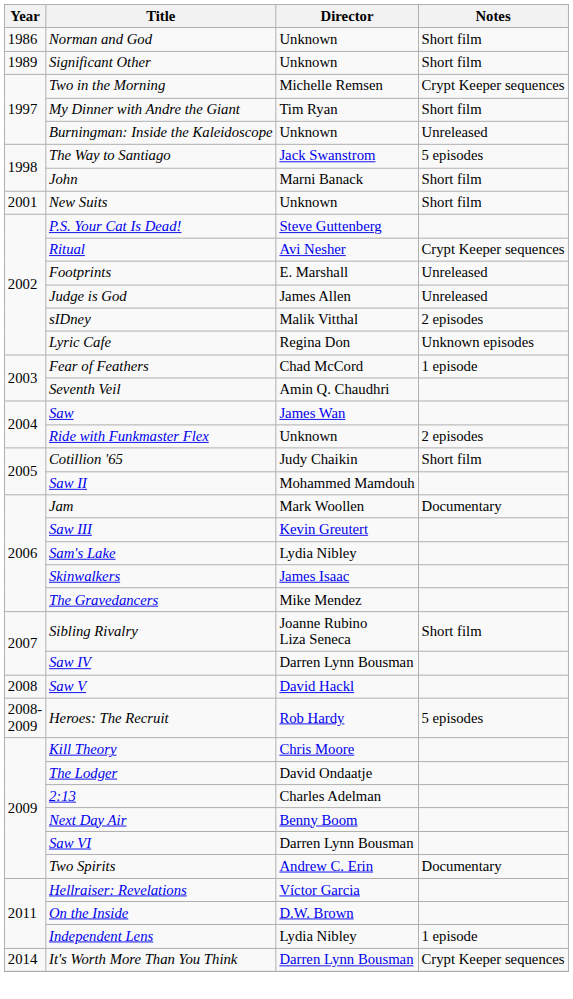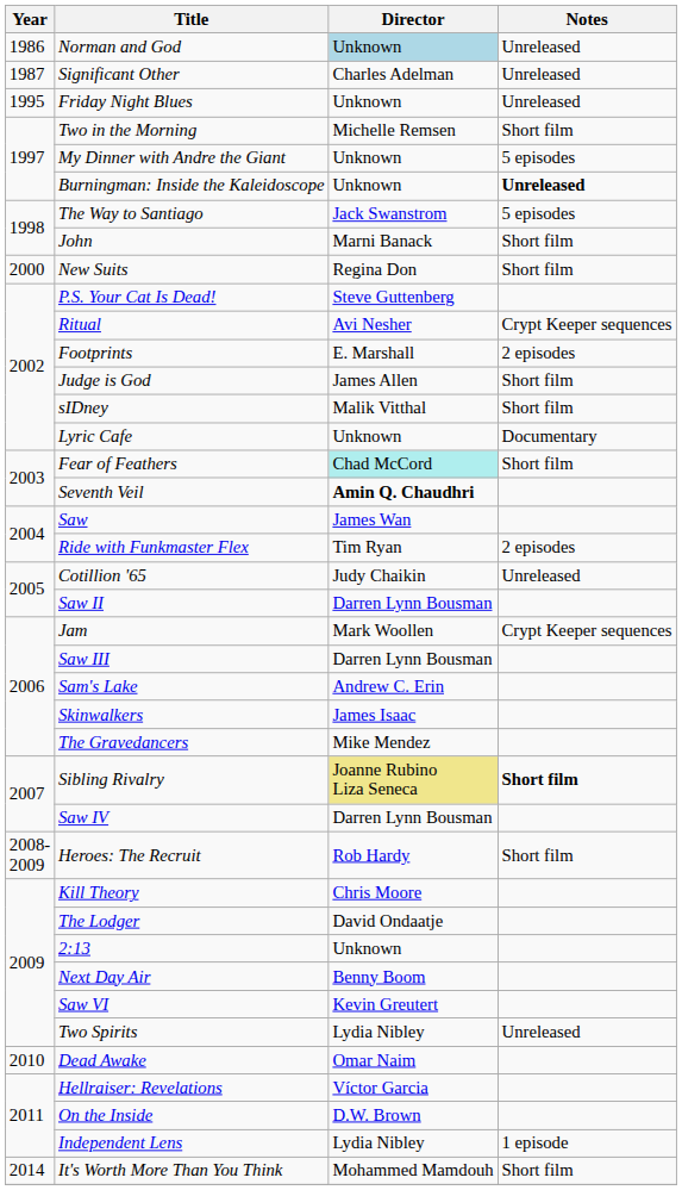Norman and God | Director: no background -> lightblue background
Norman and God | Notes: Short film -> Unreleased
Significant Other | Year: 1989 -> 1987
Significant Other | Director: Unknown -> Charles Adelman
Significant Other | Notes: Short film -> Unreleased
+ row: 1995 | Friday Night Blues | Unknown | Unreleased
Two in the Morning | Notes: Crypt Keeper sequences -> Short film
My Dinner with Andre the Giant | Director: Tim Ryan -> Unknown
My Dinner with Andre the Giant | Notes: Short film -> 5 episodes
Burningman: Inside the Kaleidoscope | Notes: normal -> bold
New Suits | Year: 2001 -> 2000
New Suits | Director: Unknown -> Regina Don
Footprints | Notes: Unreleased -> 2 episodes
Judge is God | Notes: Unreleased -> Short film
sIDney | Notes: 2 episodes -> Short film
Lyric Cafe | Director: Regina Don -> Unknown
Lyric Cafe | Notes: Unknown episodes -> Documentary
Fear of Feathers | Director: no background -> paleturquoise background
Fear of Feathers | Notes: 1 episode -> Short film
Seventh Veil | Director: normal -> bold
Ride with Funkmaster Flex | Director: Unknown -> Tim Ryan
Cotillion '65 | Notes: Short film -> Unreleased
Saw II | Director: Mohammed Mamdouh -> Darren Lynn Bousman
Jam | Notes: Documentary -> Crypt Keeper sequences
Saw III | Director: Kevin Greutert -> Darren Lynn Bousman
Sam's Lake | Director: Lydia Nibley -> Andrew C. Erin
Sibling Rivalry | Director: no background -> khaki background
Sibling Rivalry | Notes: normal -> bold
- row: 2008 | Saw V | David Hackl
Heroes: The Recruit | Notes: 5 episodes -> Short film
2:13 | Director: Charles Adelman -> Unknown
Saw VI | Director: Darren Lynn Bousman -> Kevin Greutert
Two Spirits | Director: Andrew C. Erin -> Lydia Nibley
Two Spirits | Notes: Documentary -> Unreleased
+ row: 2010 | Dead Awake | Omar Naim
It's Worth More Than You Think | Director: Darren Lynn Bousman -> Mohammed Mamdouh
It's Worth More Than You Think | Notes: Crypt Keeper sequences -> Short film
